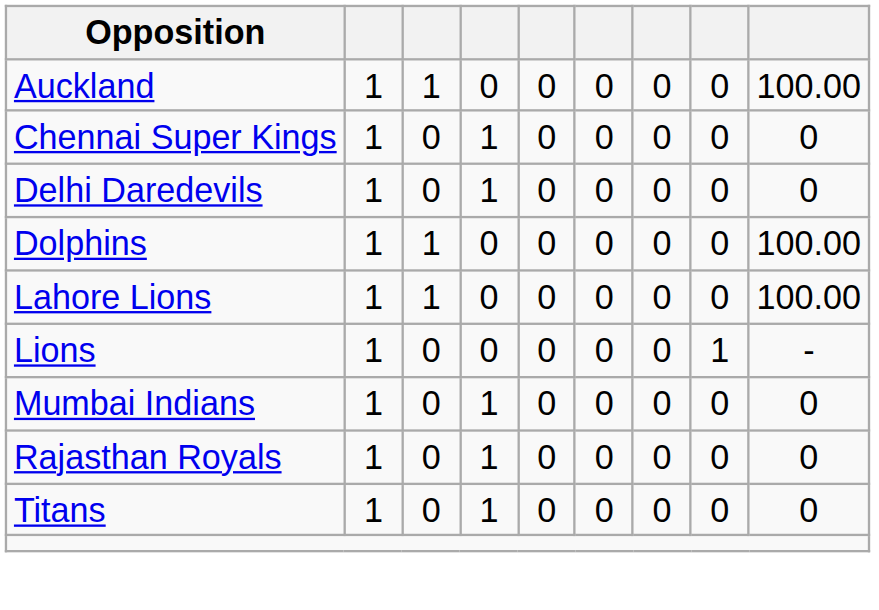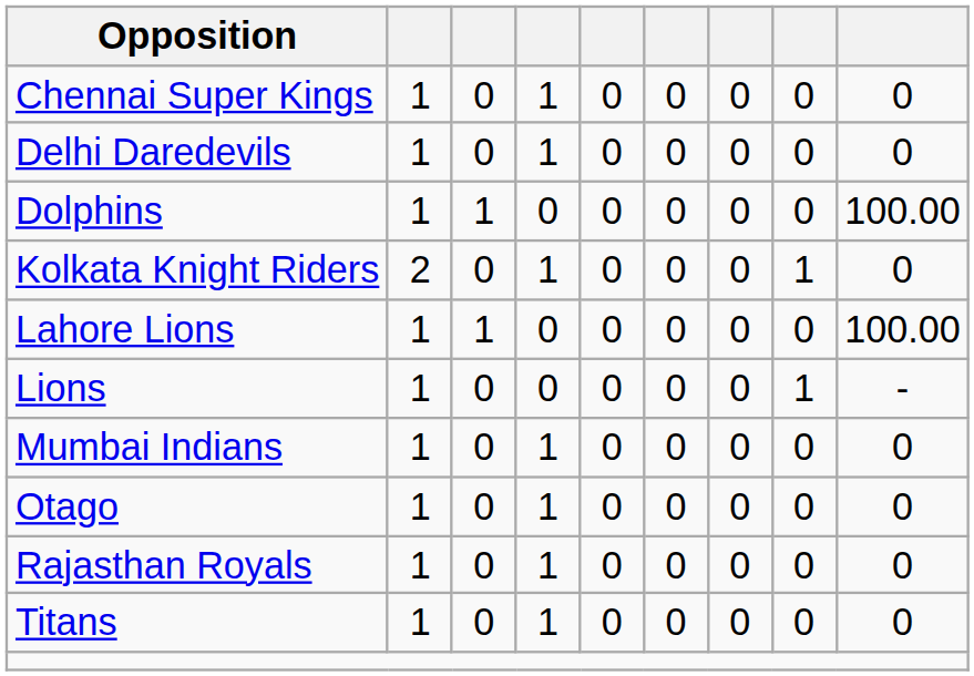- row: Auckland | 1 | 1 | 0 | 0 | 0 | 0 | 0 | 100.00
+ row: Kolkata Knight Riders | 2 | 0 | 1 | 0 | 0 | 0 | 1 | 0
+ row: Otago | 1 | 0 | 1 | 0 | 0 | 0 | 0 | 0
